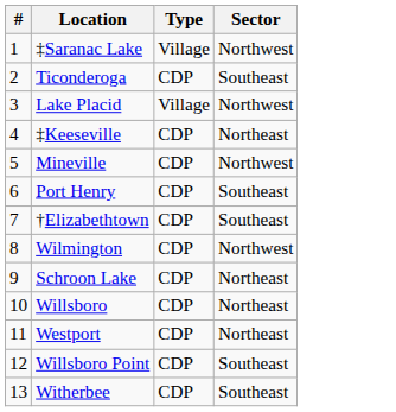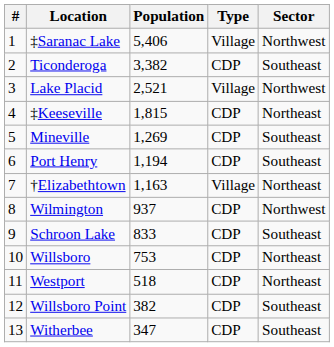+ column: Population | 5,406 | 3,382 | 2,521 | 1,815 | 1,269 | 1,194 | 1,163 | 937 | 833 | 753 | 518 | 382 | 347
Mineville | Sector: Northwest -> Southeast
†Elizabethtown | Type: CDP -> Village
†Elizabethtown | Sector: Southeast -> Northeast
Schroon Lake | Sector: Northeast -> Southeast
